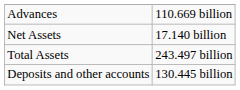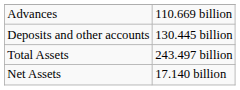rows swapped: Deposits and other accounts <-> Net Assets
